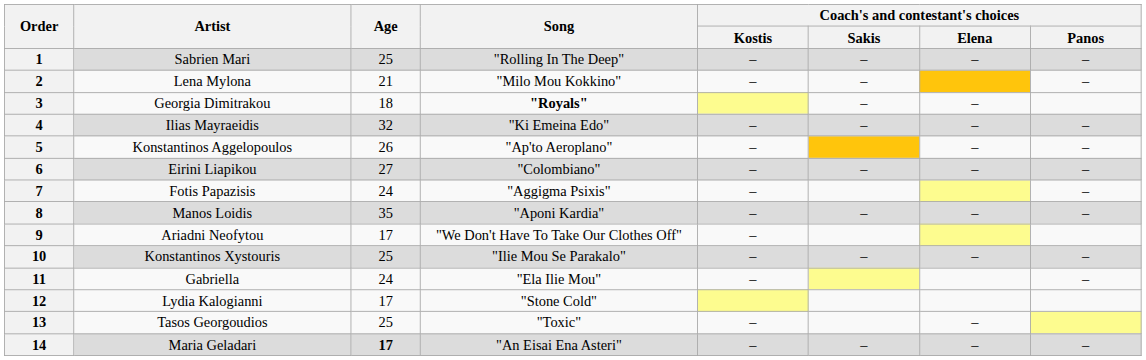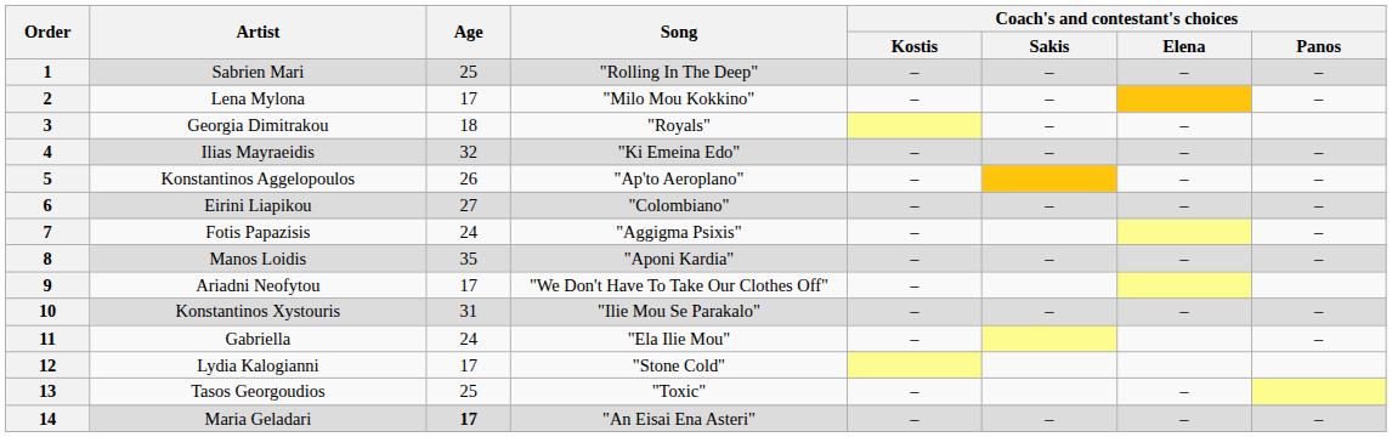2 | Age: 21 -> 17
3 | Song: bold -> normal
10 | Age: 25 -> 31
